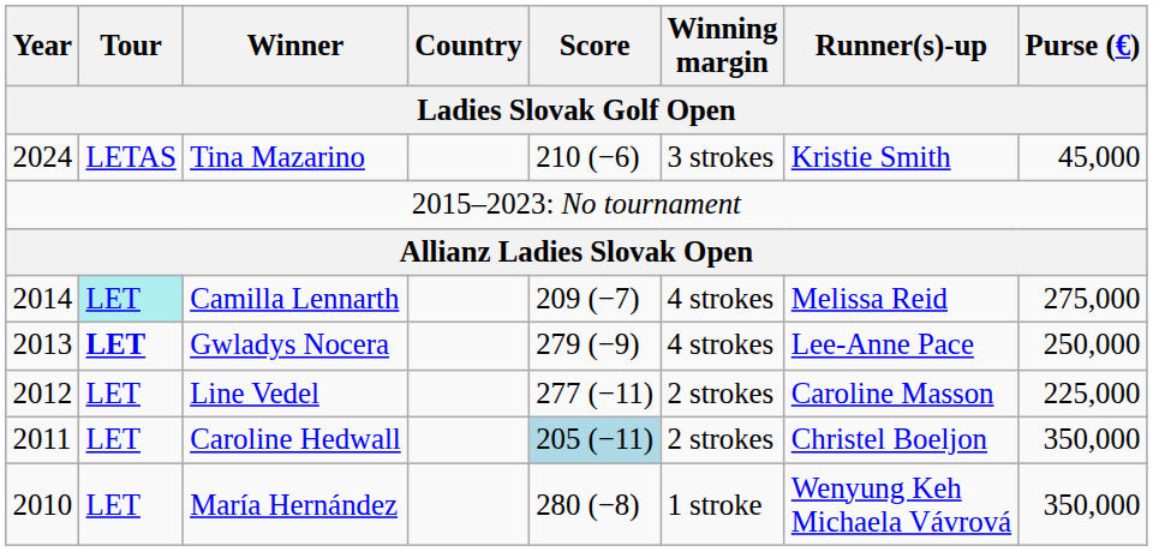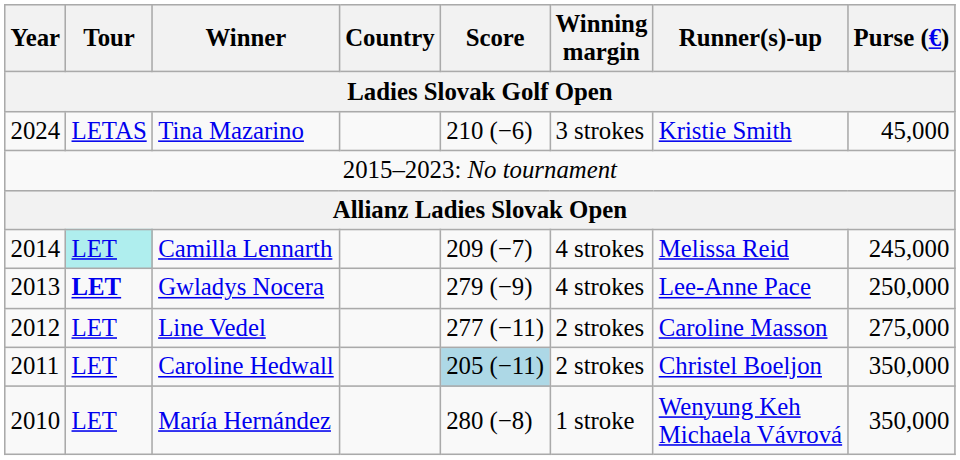Camilla Lennarth | Purse (€): 275,000 -> 245,000
Line Vedel | Purse (€): 225,000 -> 275,000
